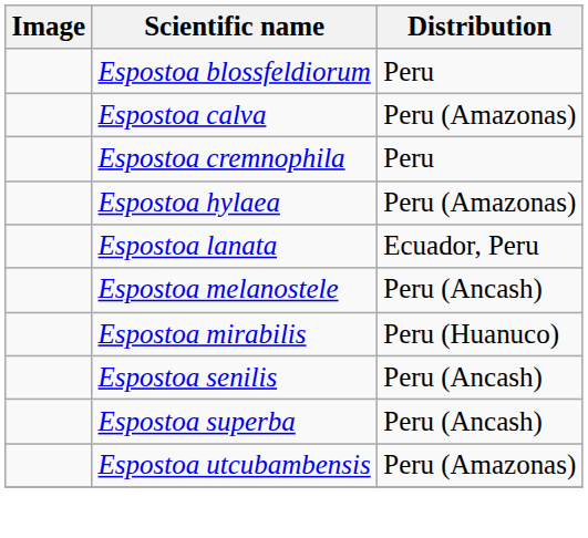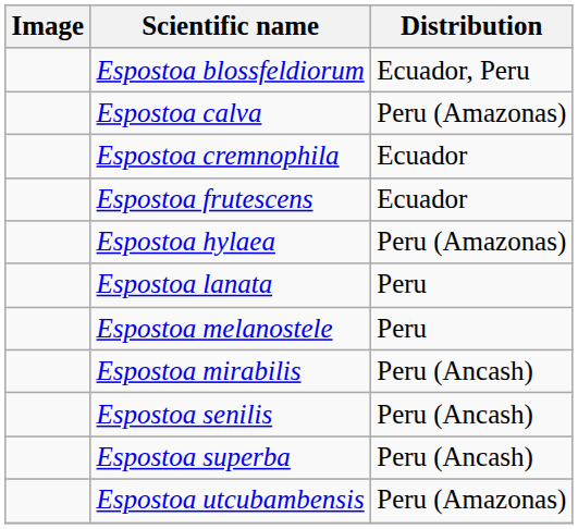Espostoa blossfeldiorum | Distribution: Peru -> Ecuador, Peru
Espostoa cremnophila | Distribution: Peru -> Ecuador
+ row: Espostoa frutescens | Ecuador
Espostoa lanata | Distribution: Ecuador, Peru -> Peru
Espostoa melanostele | Distribution: Peru (Ancash) -> Peru
Espostoa mirabilis | Distribution: Peru (Huanuco) -> Peru (Ancash)
